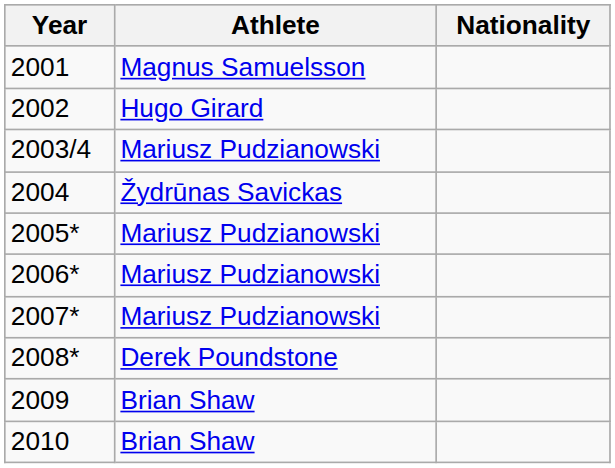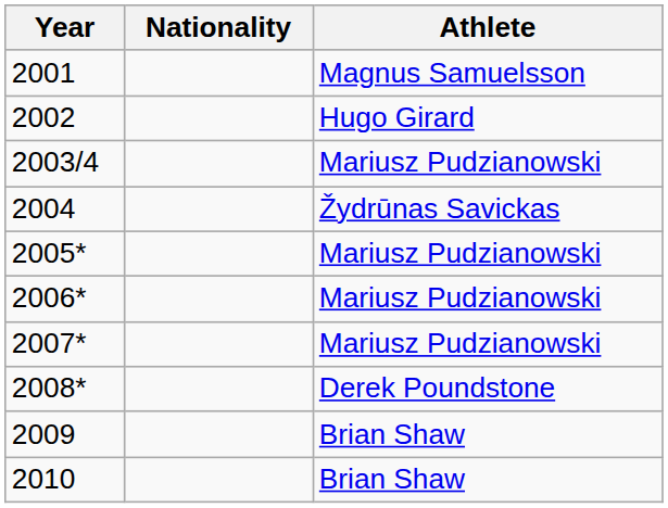columns swapped: Athlete <-> Nationality
